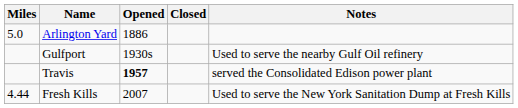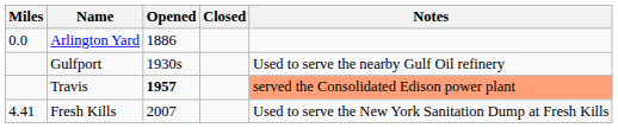Arlington Yard | Miles: 5.0 -> 0.0
Travis | Notes: no background -> lightsalmon background
Fresh Kills | Miles: 4.44 -> 4.41
